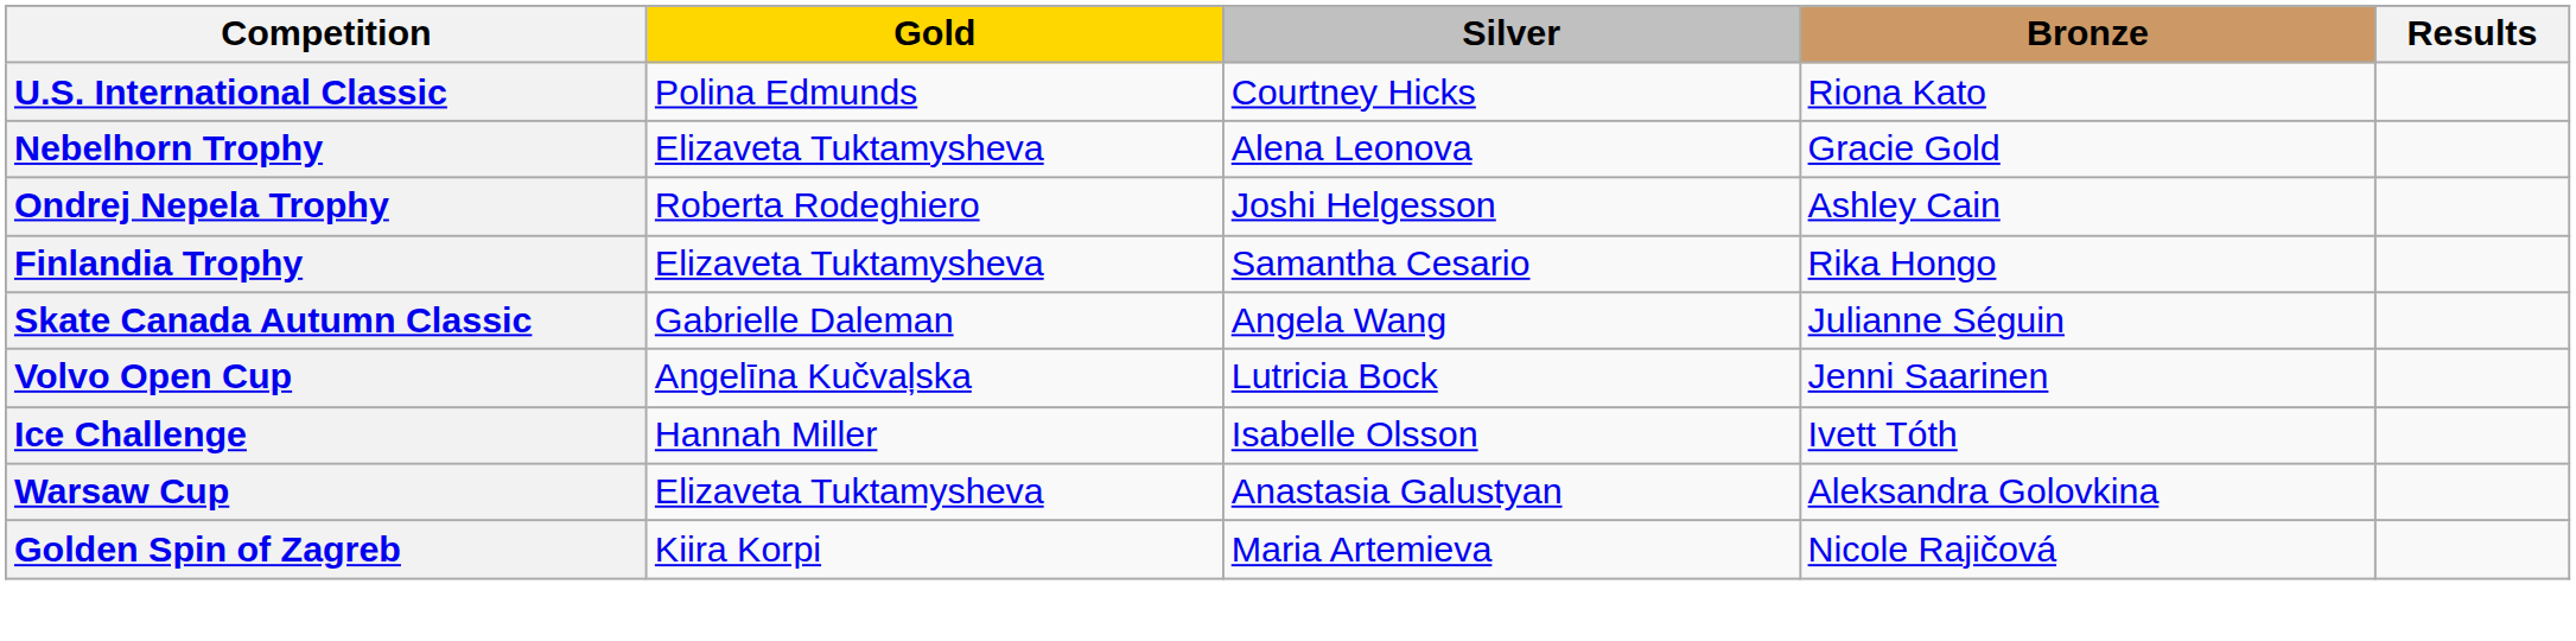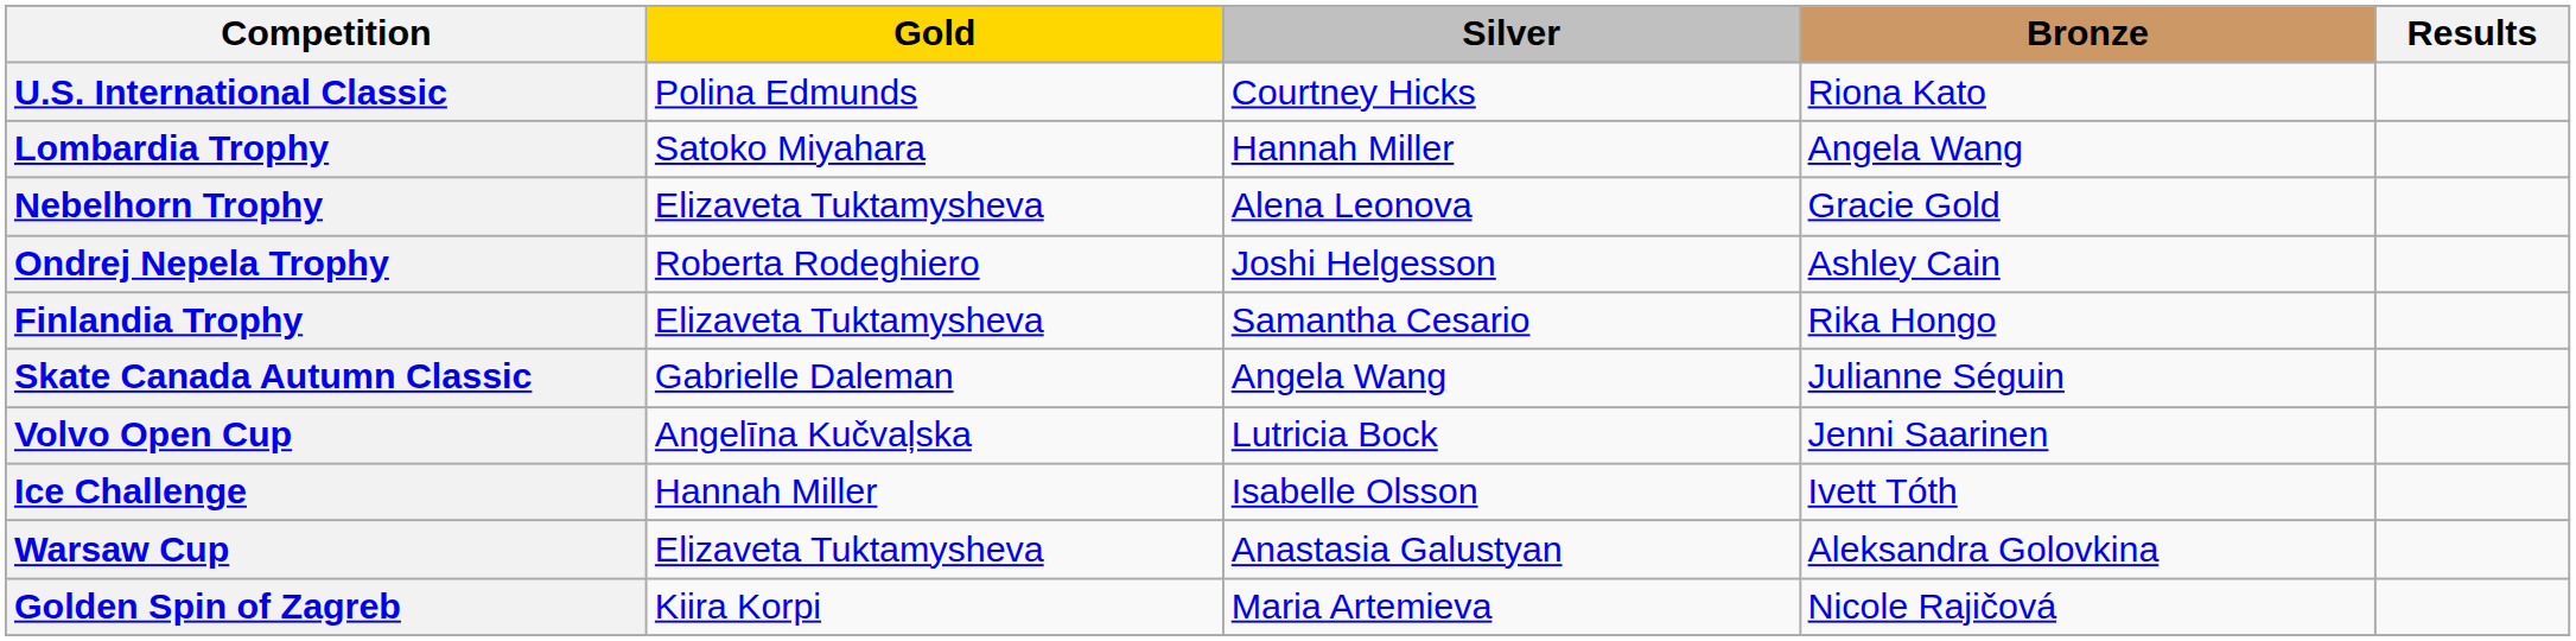+ row: Lombardia Trophy | Satoko Miyahara | Hannah Miller | Angela Wang
